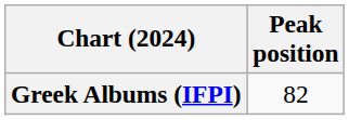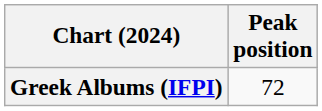Greek Albums (IFPI) | Peak position: 82 -> 72
